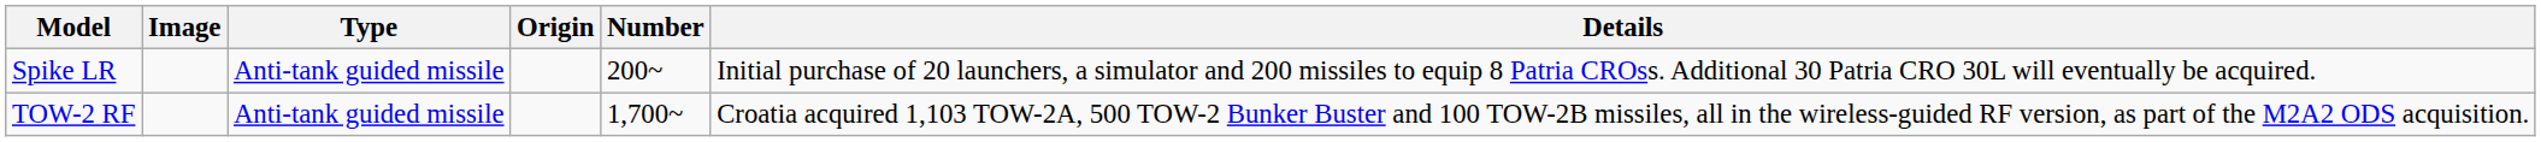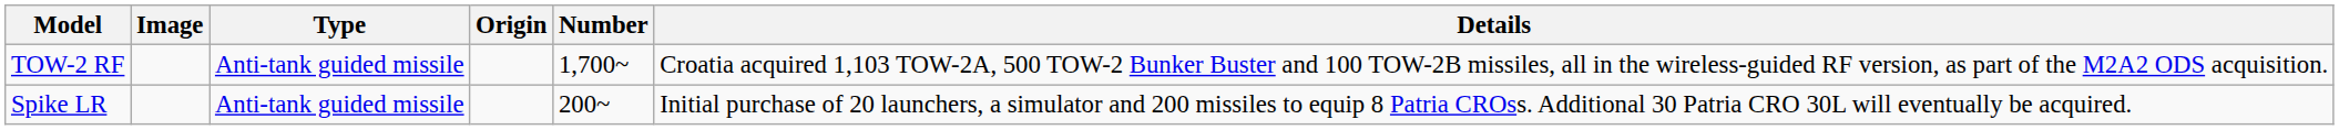rows swapped: TOW-2 RF <-> Spike LR
